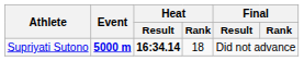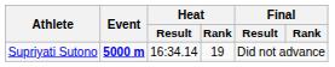Supriyati Sutono | Heat / Result: bold -> normal
Supriyati Sutono | Heat / Rank: 18 -> 19
